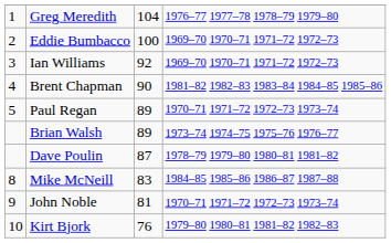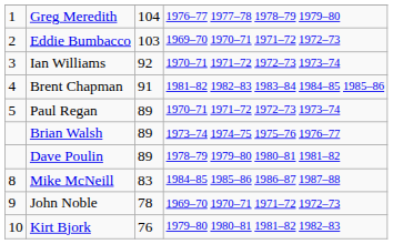Eddie Bumbacco | column 3: 100 -> 103
Ian Williams | column 4: 1969–70 1970–71 1971–72 1972–73 -> 1970–71 1971–72 1972–73 1973–74
Brent Chapman | column 3: 90 -> 91
Dave Poulin | column 3: 87 -> 89
John Noble | column 3: 81 -> 78
John Noble | column 4: 1970–71 1971–72 1972–73 1973–74 -> 1969–70 1970–71 1971–72 1972–73
